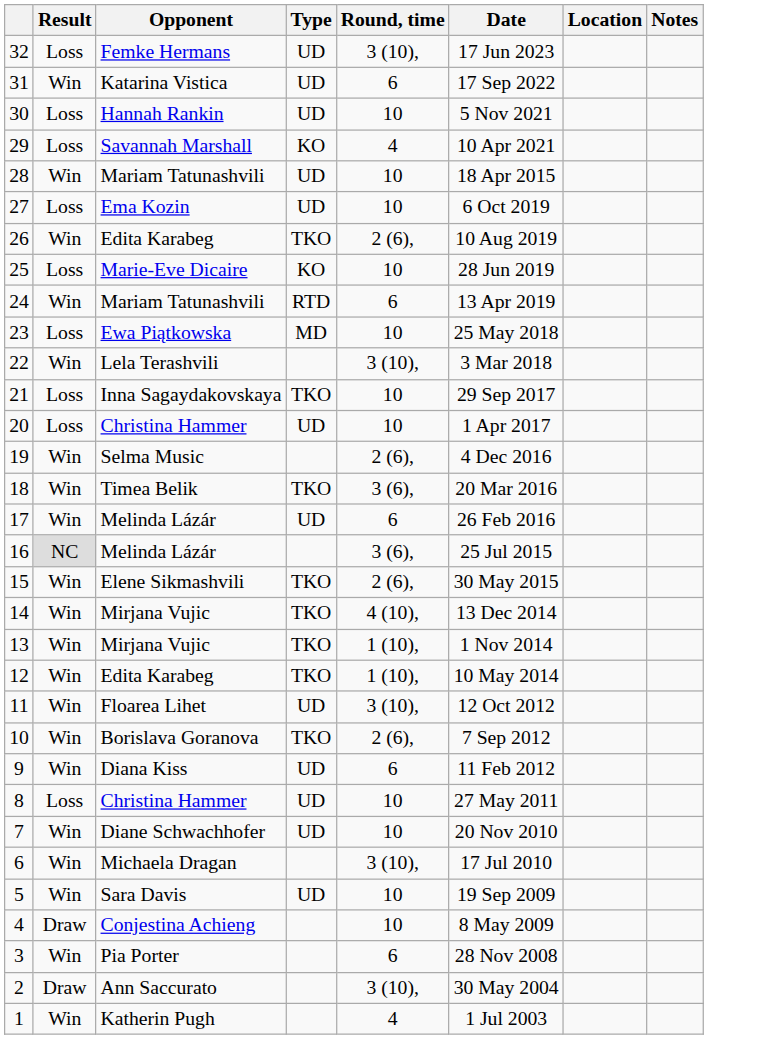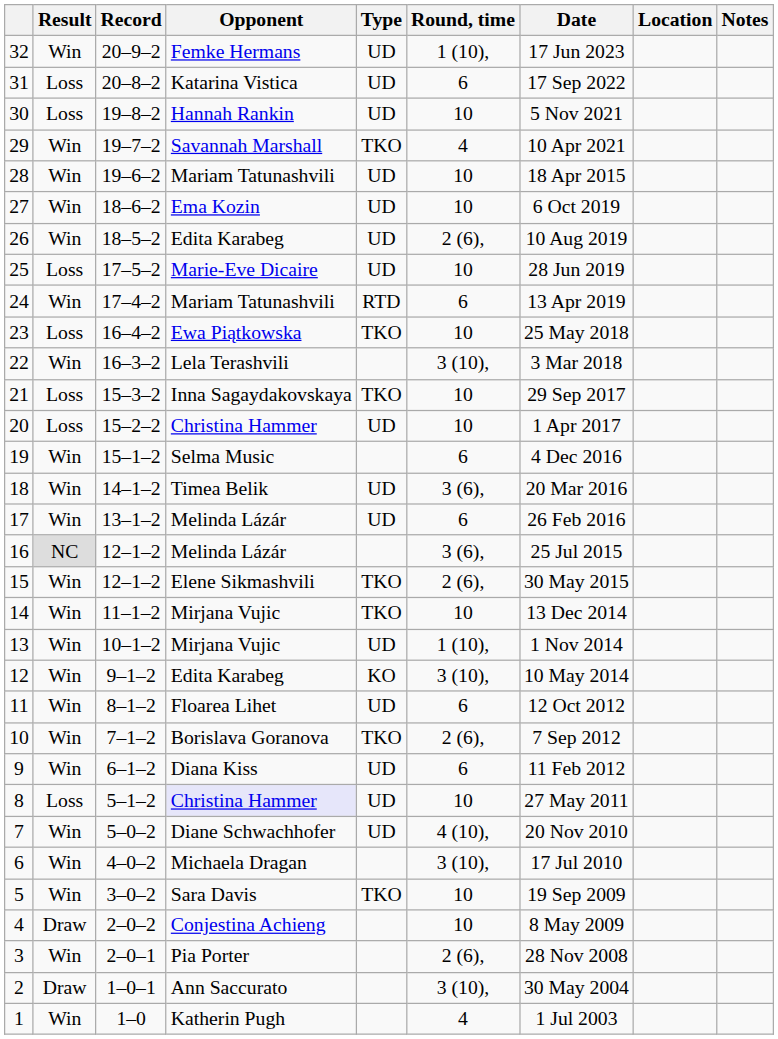+ column: Record | 20–9–2 | 20–8–2 | 19–8–2 | 19–7–2 | 19–6–2 | 18–6–2 | 18–5–2 | 17–5–2 | 17–4–2 | 16–4–2 | 16–3–2 | 15–3–2 | 15–2–2 | 15–1–2 | 14–1–2 | 13–1–2 | 12–1–2 | 12–1–2 | 11–1–2 | 10–1–2 | 9–1–2 | 8–1–2 | 7–1–2 | 6–1–2 | 5–1–2 | 5–0–2 | 4–0–2 | 3–0–2 | 2–0–2 | 2–0–1 | 1–0–1 | 1–0
32 | Result: Loss -> Win
32 | Round, time: 3 (10), -> 1 (10),
31 | Result: Win -> Loss
29 | Result: Loss -> Win
29 | Type: KO -> TKO
27 | Result: Loss -> Win
26 | Type: TKO -> UD
25 | Type: KO -> UD
23 | Type: MD -> TKO
19 | Round, time: 2 (6), -> 6
18 | Type: TKO -> UD
14 | Round, time: 4 (10), -> 10
13 | Type: TKO -> UD
12 | Type: TKO -> KO
12 | Round, time: 1 (10), -> 3 (10),
11 | Round, time: 3 (10), -> 6
8 | Opponent: no background -> lavender background
7 | Round, time: 10 -> 4 (10),
5 | Type: UD -> TKO
3 | Round, time: 6 -> 2 (6),
